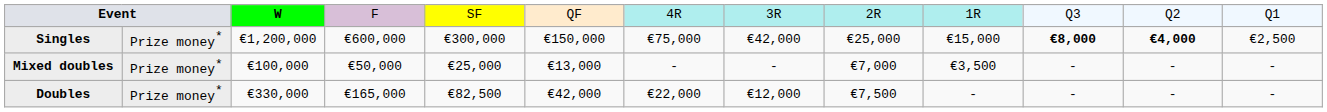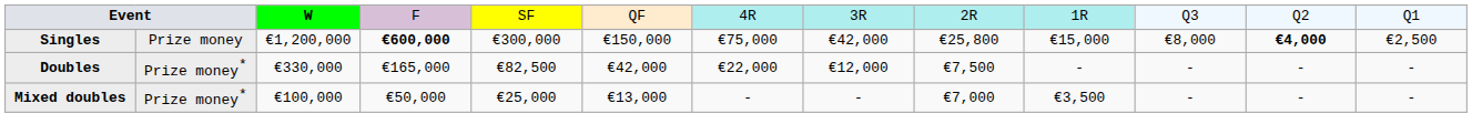Singles | column 2: Prize money* -> Prize money
Singles | column 4: normal -> bold
Singles | column 9: €25,000 -> €25,800
Singles | column 11: bold -> normal
rows swapped: Doubles <-> Mixed doubles
